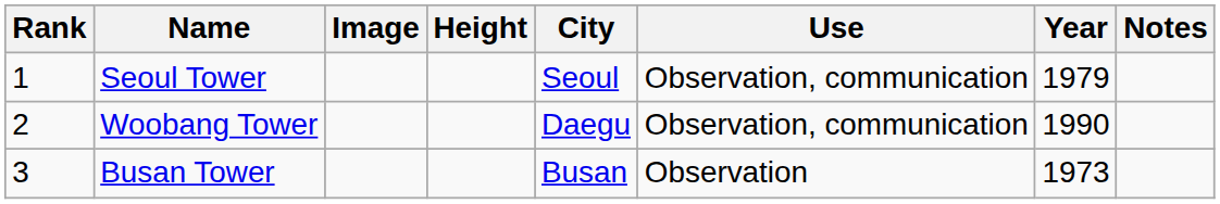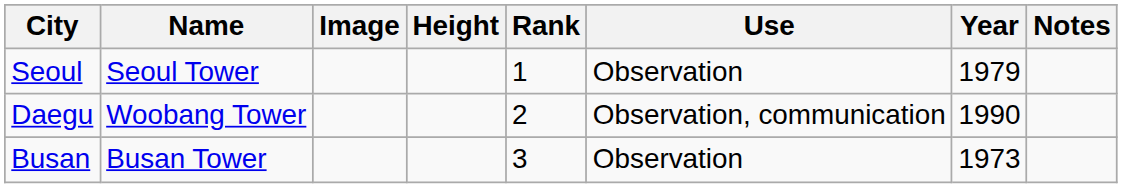columns swapped: Rank <-> City
Seoul Tower | Use: Observation, communication -> Observation
